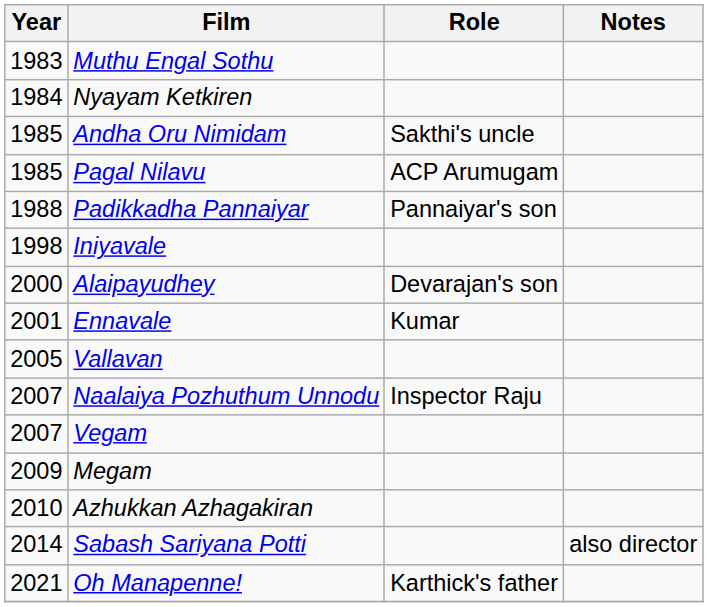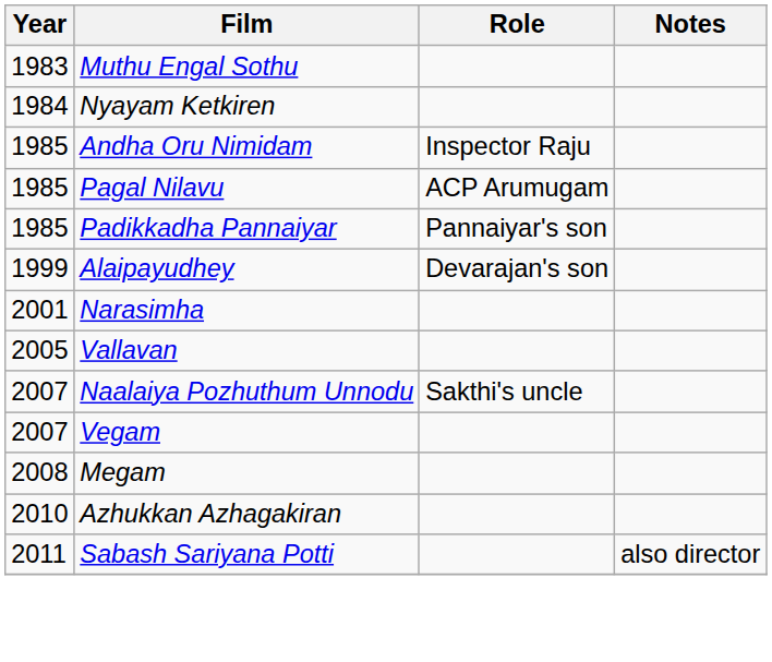Andha Oru Nimidam | Role: Sakthi's uncle -> Inspector Raju
Padikkadha Pannaiyar | Year: 1988 -> 1985
- row: 1998 | Iniyavale
Alaipayudhey | Year: 2000 -> 1999
- row: 2001 | Ennavale | Kumar
+ row: 2001 | Narasimha
Naalaiya Pozhuthum Unnodu | Role: Inspector Raju -> Sakthi's uncle
Megam | Year: 2009 -> 2008
Sabash Sariyana Potti | Year: 2014 -> 2011
- row: 2021 | Oh Manapenne! | Karthick's father
